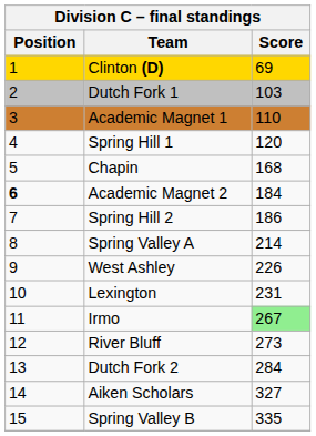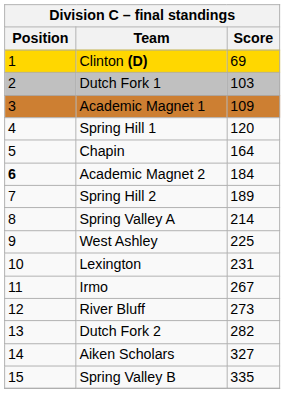Academic Magnet 1 | Score: 110 -> 109
Chapin | Score: 168 -> 164
Spring Hill 2 | Score: 186 -> 189
West Ashley | Score: 226 -> 225
Irmo | Score: lightgreen background -> no background
Dutch Fork 2 | Score: 284 -> 282
